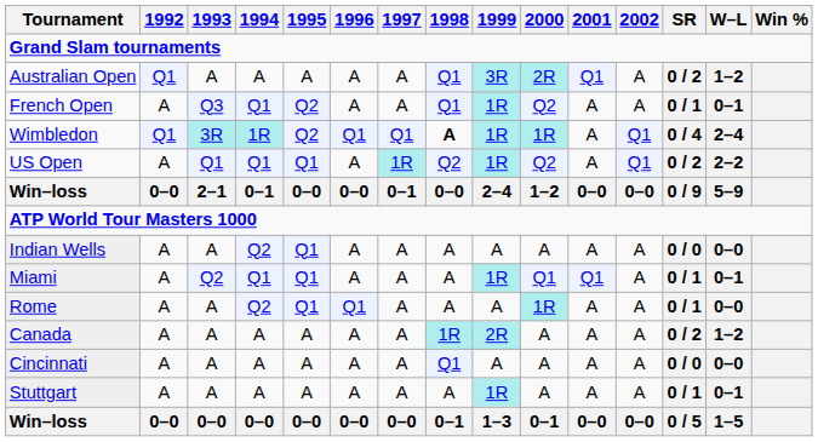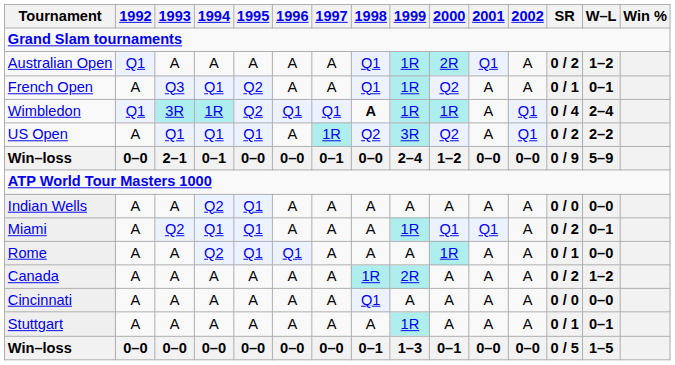Australian Open | 1999: 3R -> 1R
US Open | 1999: 1R -> 3R
Miami | SR: 0 / 1 -> 0 / 2
